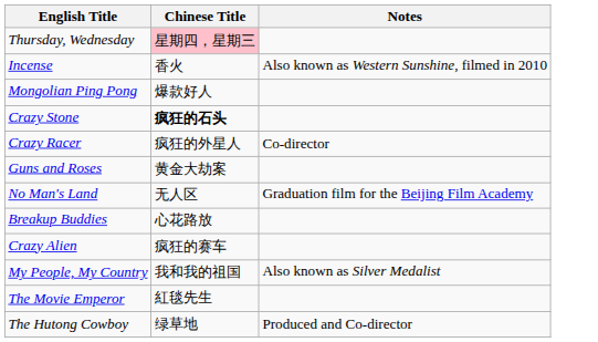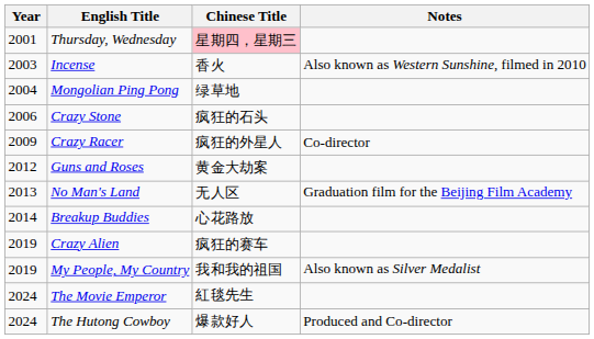+ column: Year | 2001 | 2003 | 2004 | 2006 | 2009 | 2012 | 2013 | 2014 | 2019 | 2019 | 2024 | 2024
Mongolian Ping Pong | Chinese Title: 爆款好人 -> 绿草地
Crazy Stone | Chinese Title: bold -> normal
The Hutong Cowboy | Chinese Title: 绿草地 -> 爆款好人
